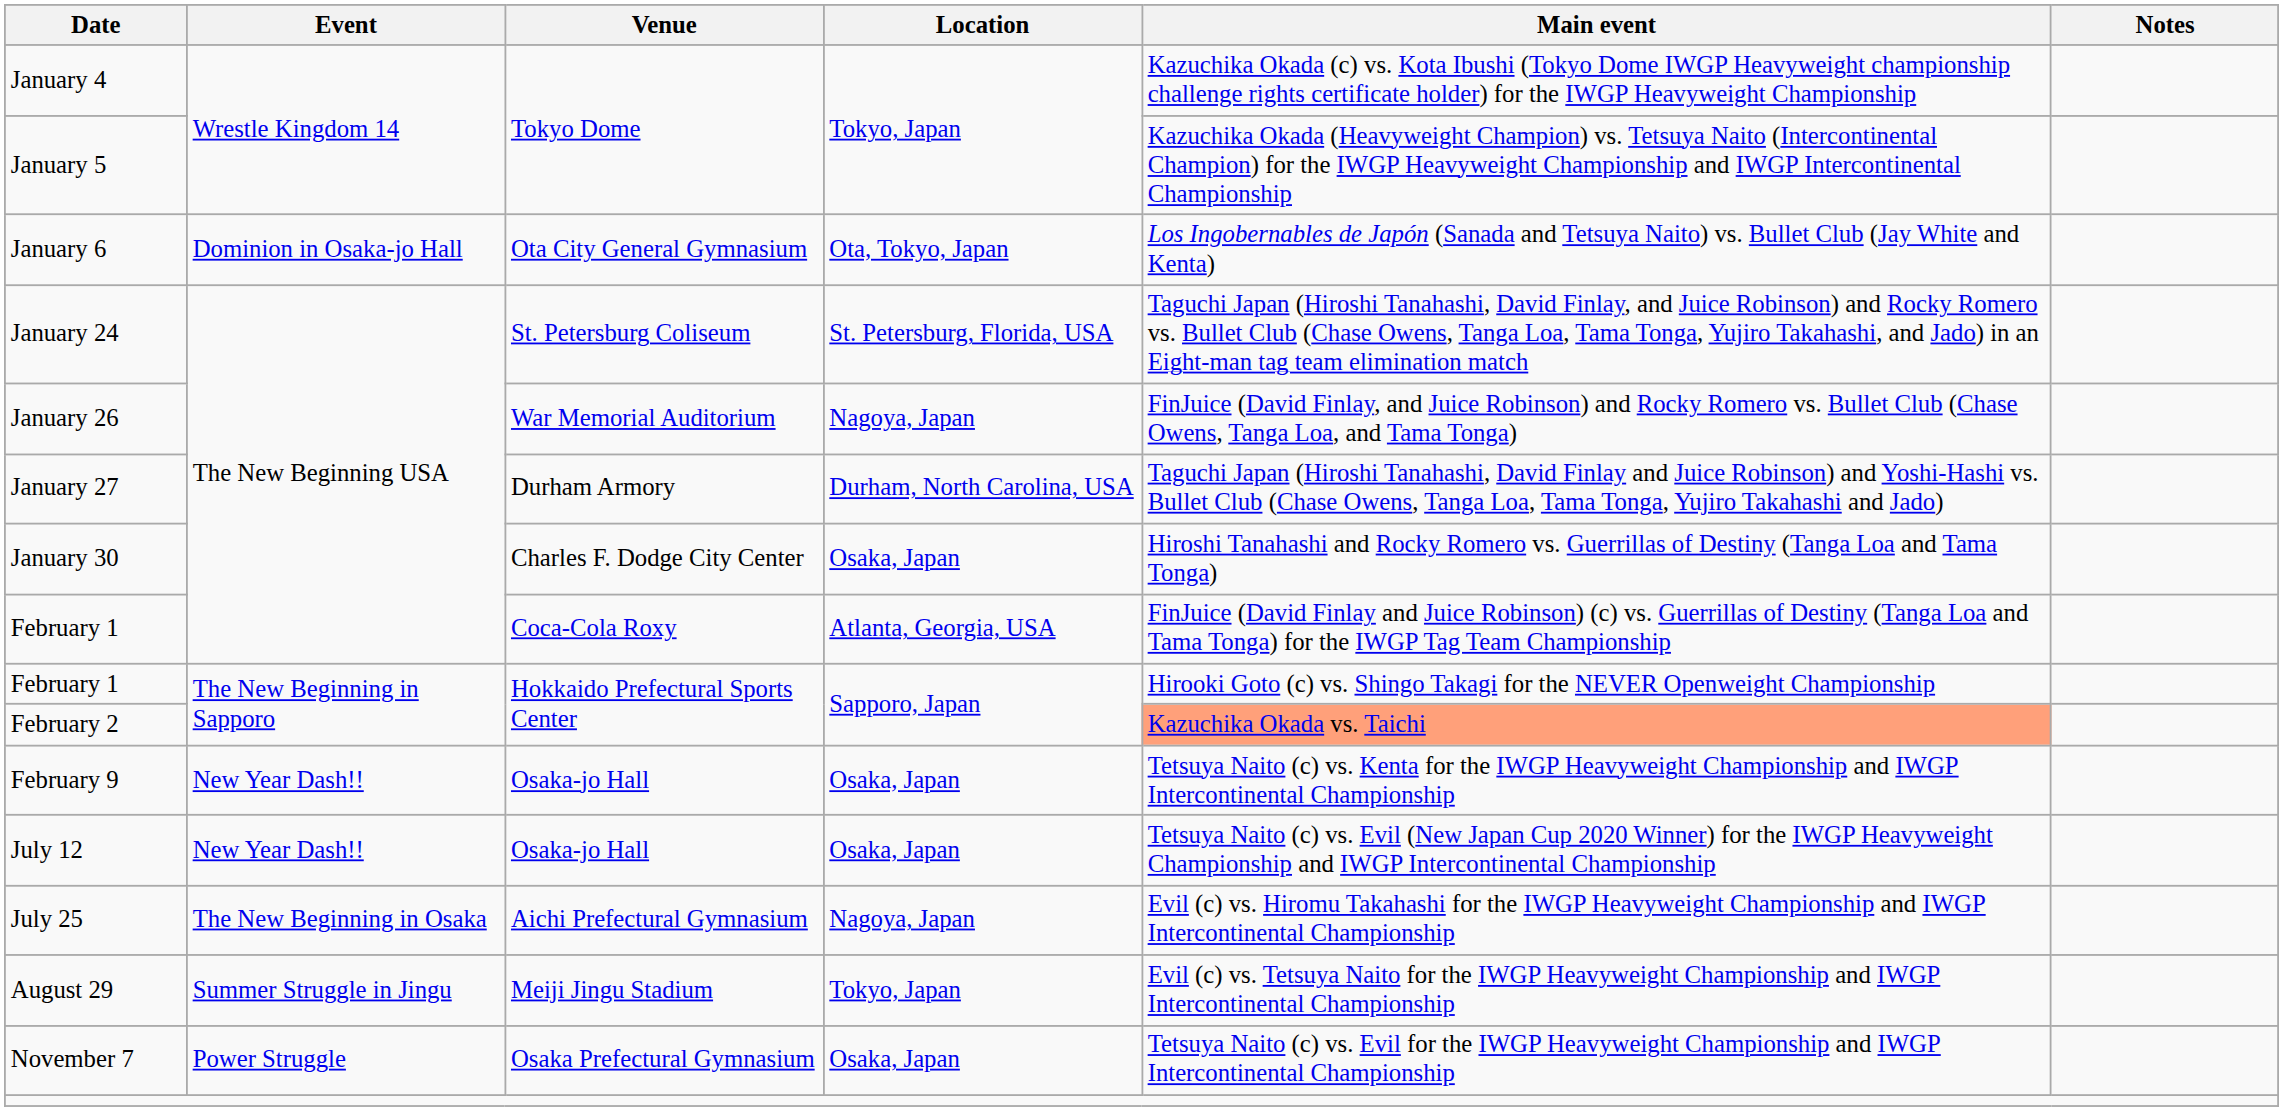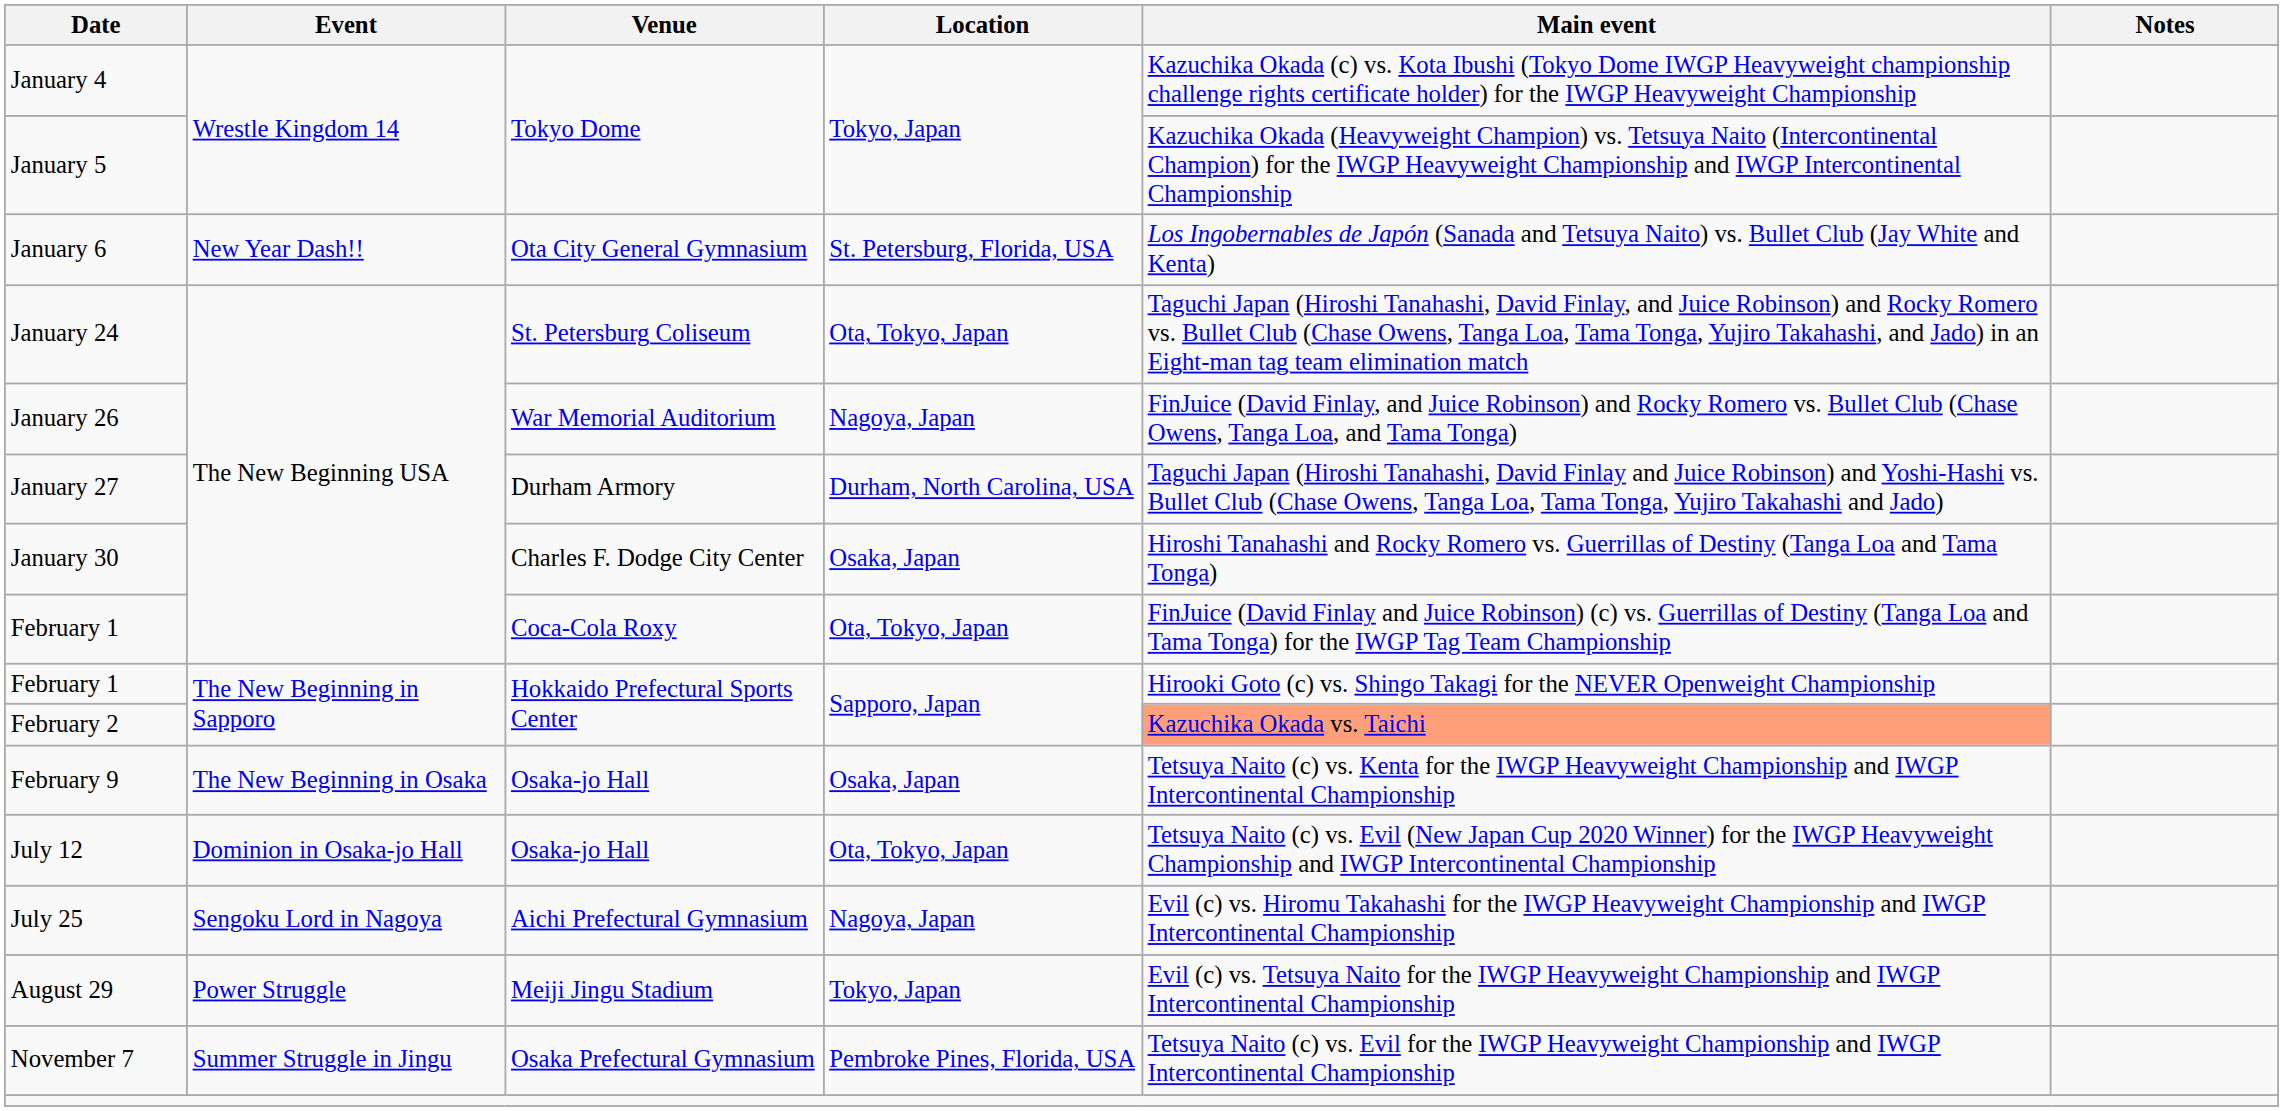January 6 | Event: Dominion in Osaka-jo Hall -> New Year Dash!!
January 6 | Location: Ota, Tokyo, Japan -> St. Petersburg, Florida, USA
January 24 | Location: St. Petersburg, Florida, USA -> Ota, Tokyo, Japan
February 1 / Coca-Cola Roxy | Location: Atlanta, Georgia, USA -> Ota, Tokyo, Japan
February 9 | Event: New Year Dash!! -> The New Beginning in Osaka
July 12 | Event: New Year Dash!! -> Dominion in Osaka-jo Hall
July 12 | Location: Osaka, Japan -> Ota, Tokyo, Japan
July 25 | Event: The New Beginning in Osaka -> Sengoku Lord in Nagoya
August 29 | Event: Summer Struggle in Jingu -> Power Struggle
November 7 | Event: Power Struggle -> Summer Struggle in Jingu
November 7 | Location: Osaka, Japan -> Pembroke Pines, Florida, USA
